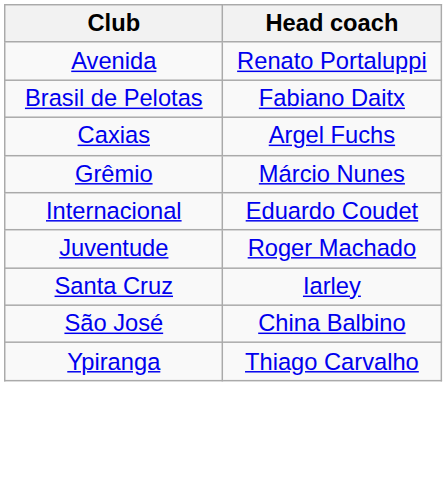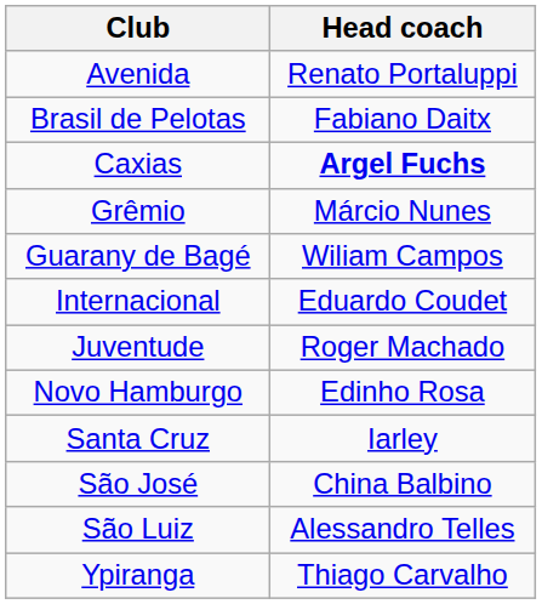Caxias | Head coach: normal -> bold
+ row: Guarany de Bagé | Wiliam Campos
+ row: Novo Hamburgo | Edinho Rosa
+ row: São Luiz | Alessandro Telles
